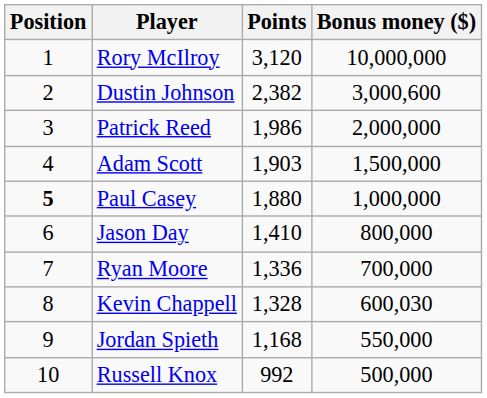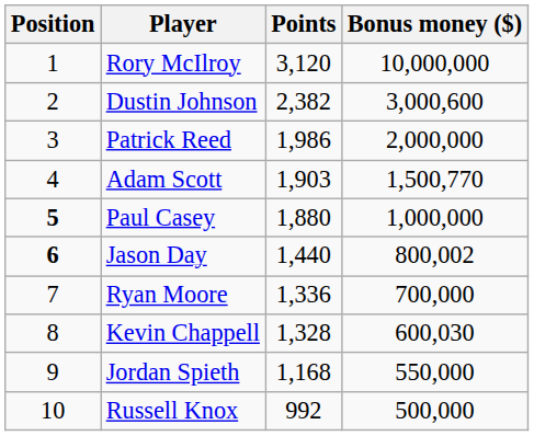Adam Scott | Bonus money ($): 1,500,000 -> 1,500,770
Jason Day | Position: normal -> bold
Jason Day | Points: 1,410 -> 1,440
Jason Day | Bonus money ($): 800,000 -> 800,002
